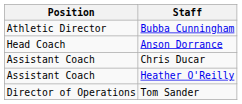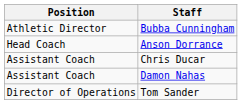+ row: Assistant Coach | Damon Nahas
- row: Assistant Coach | Heather O'Reilly
